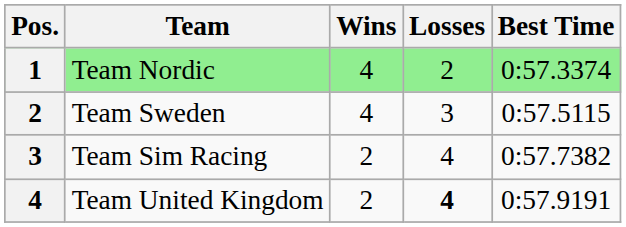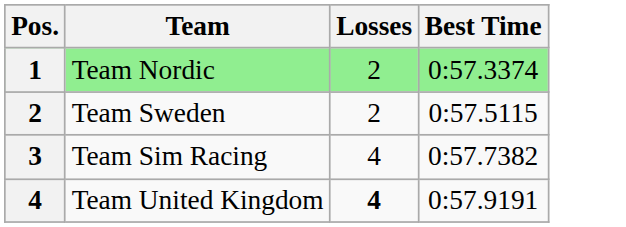- column: Wins | 4 | 4 | 2 | 2
Team Sweden | Losses: 3 -> 2
